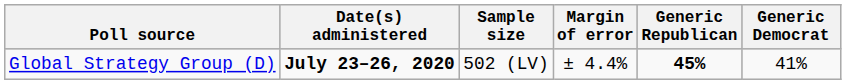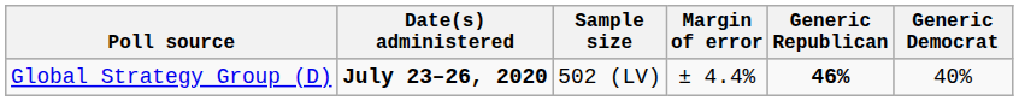Global Strategy Group (D) | Generic Republican: 45% -> 46%
Global Strategy Group (D) | Generic Democrat: 41% -> 40%
